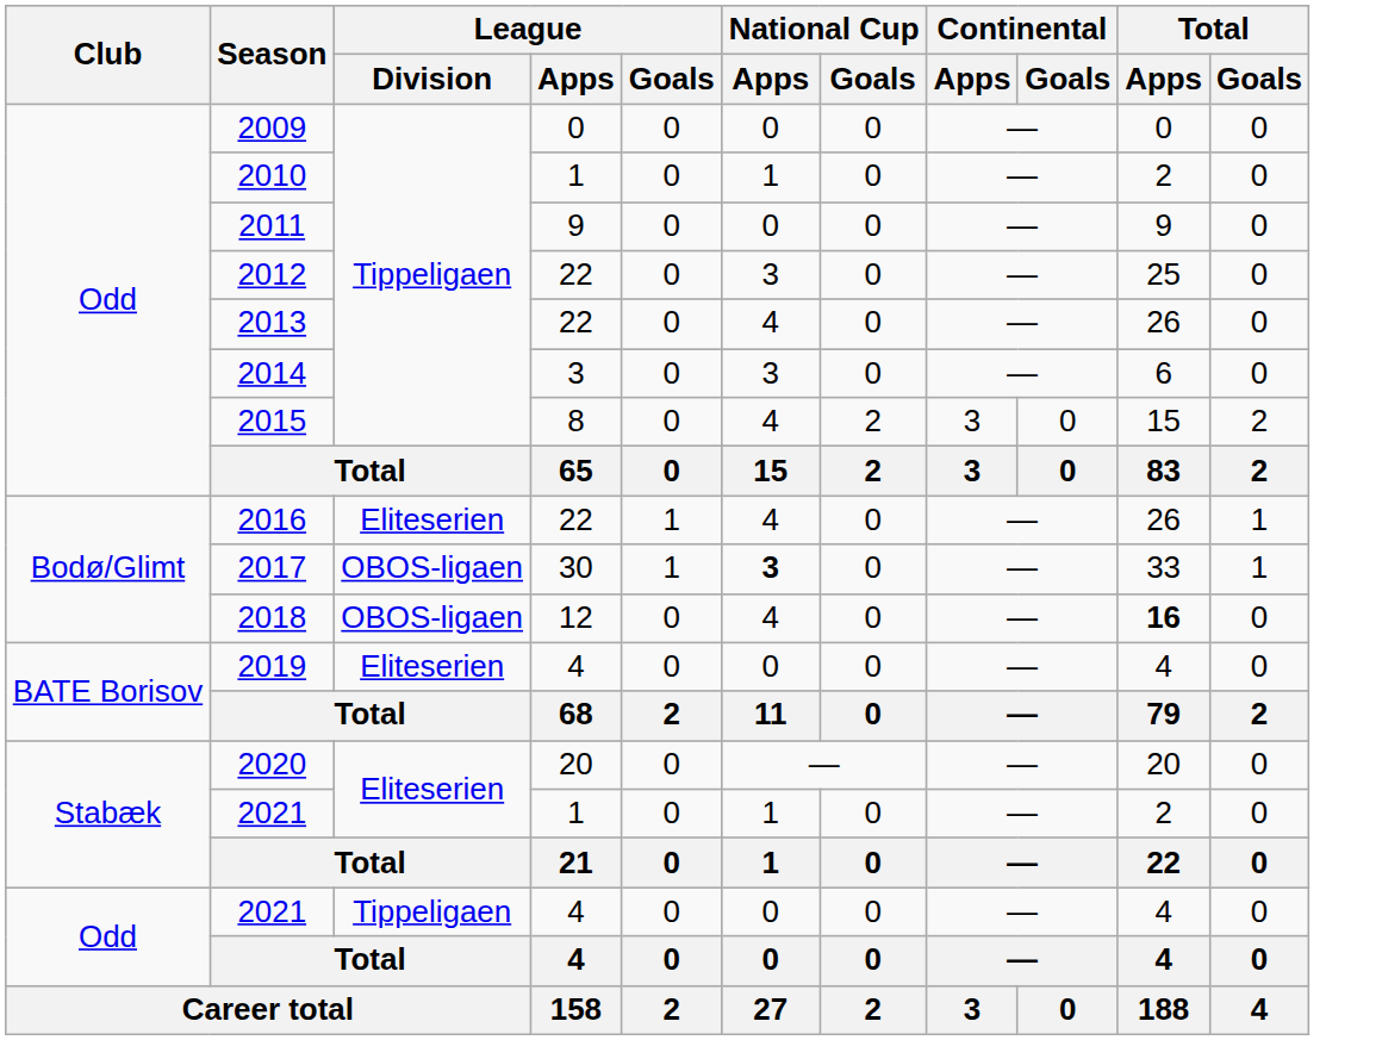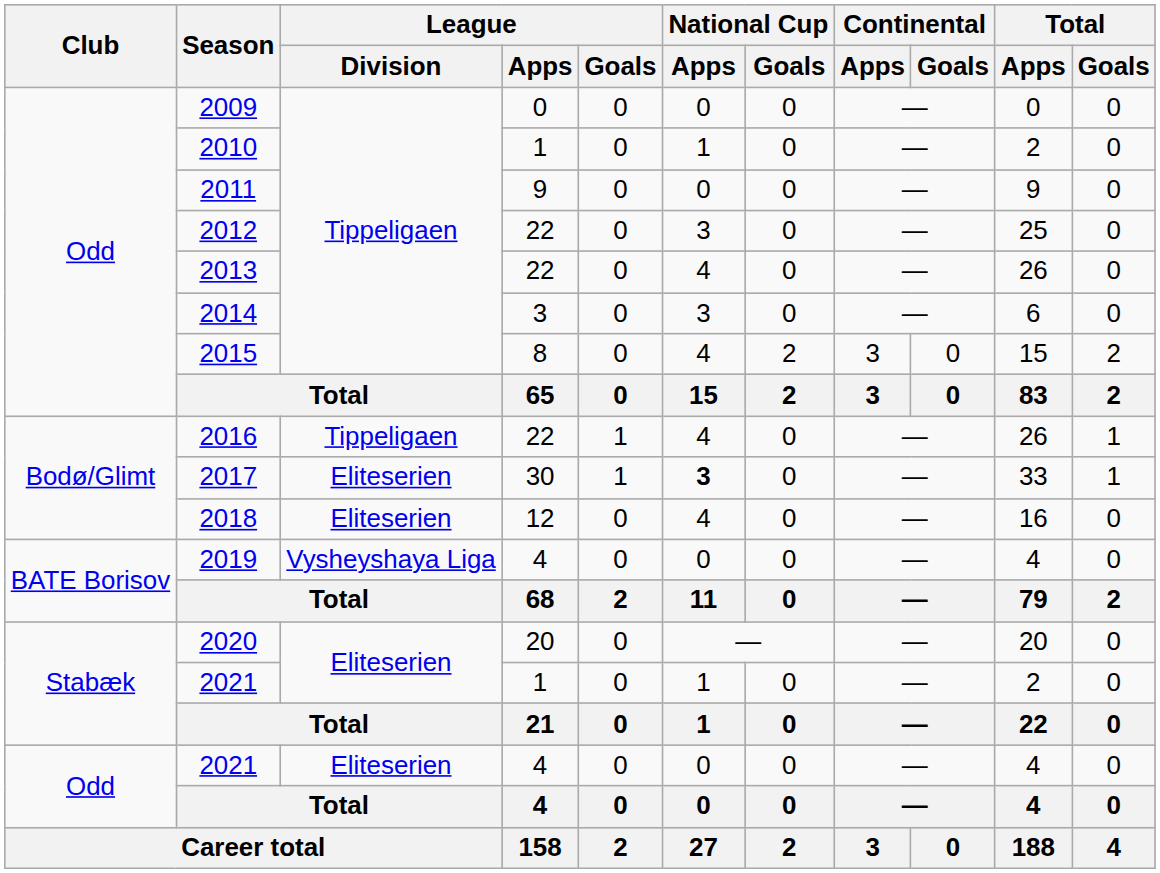2016 | League / Division: Eliteserien -> Tippeligaen
2017 | League / Division: OBOS-ligaen -> Eliteserien
2018 | League / Division: OBOS-ligaen -> Eliteserien
2018 | Total / Apps: bold -> normal
2019 | League / Division: Eliteserien -> Vysheyshaya Liga
2021 / 4 | League / Division: Tippeligaen -> Eliteserien
